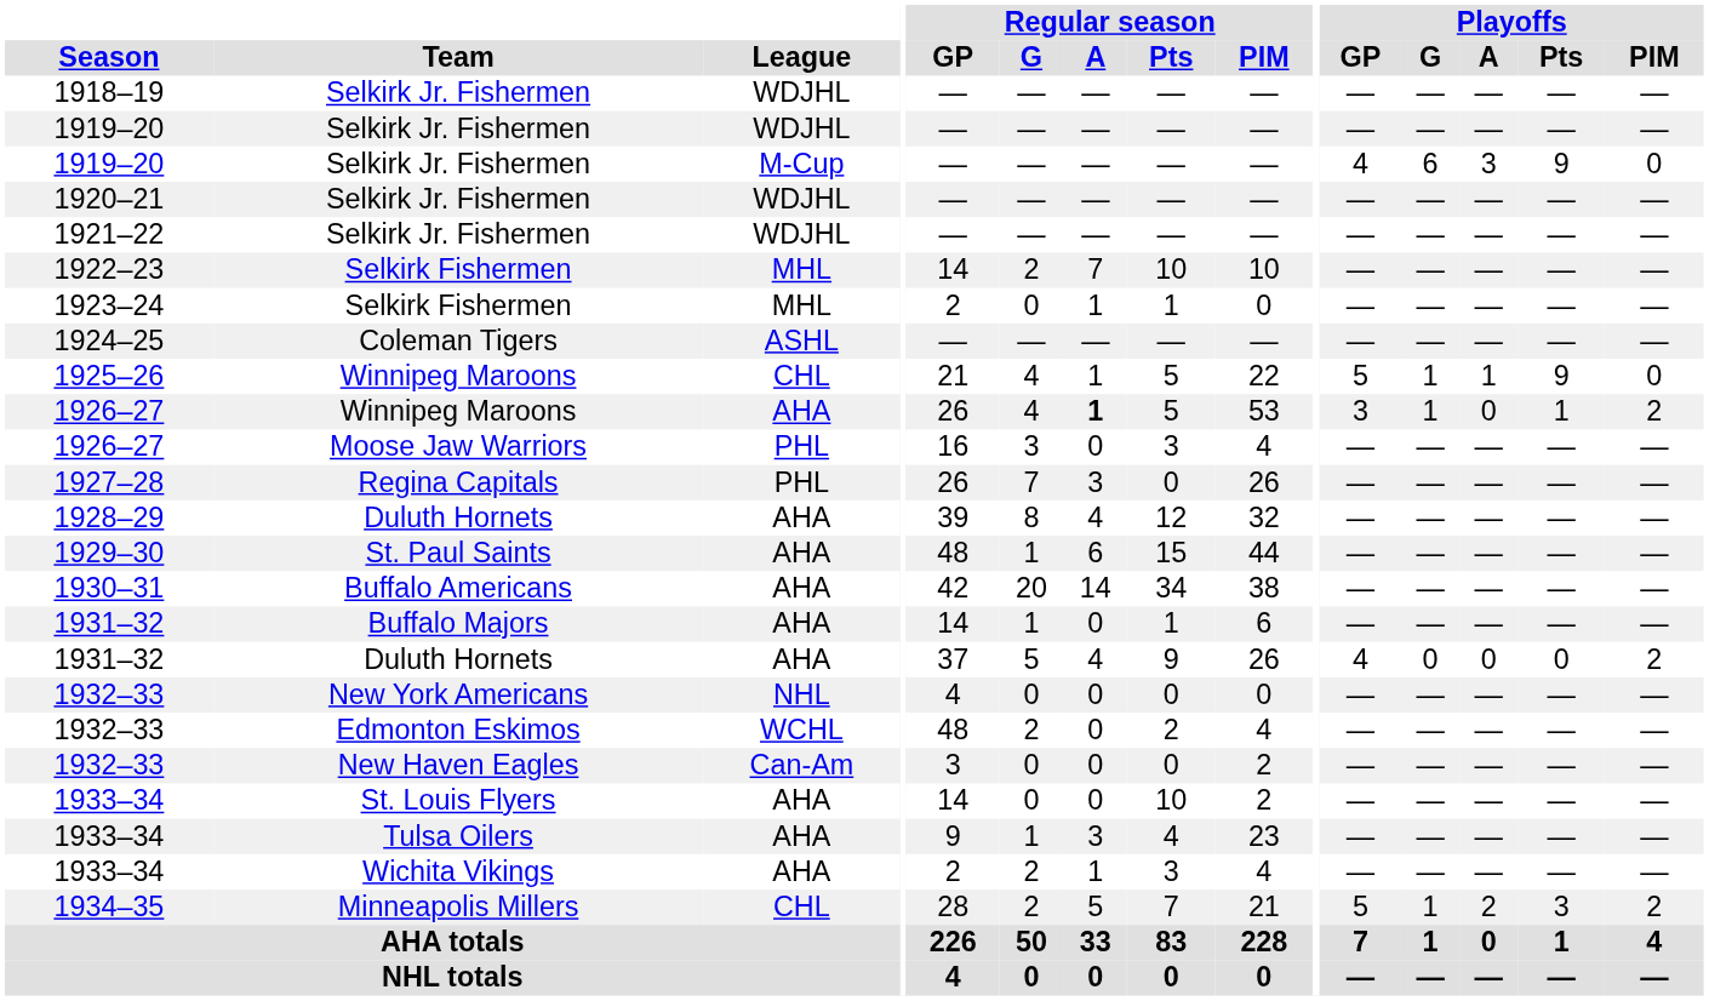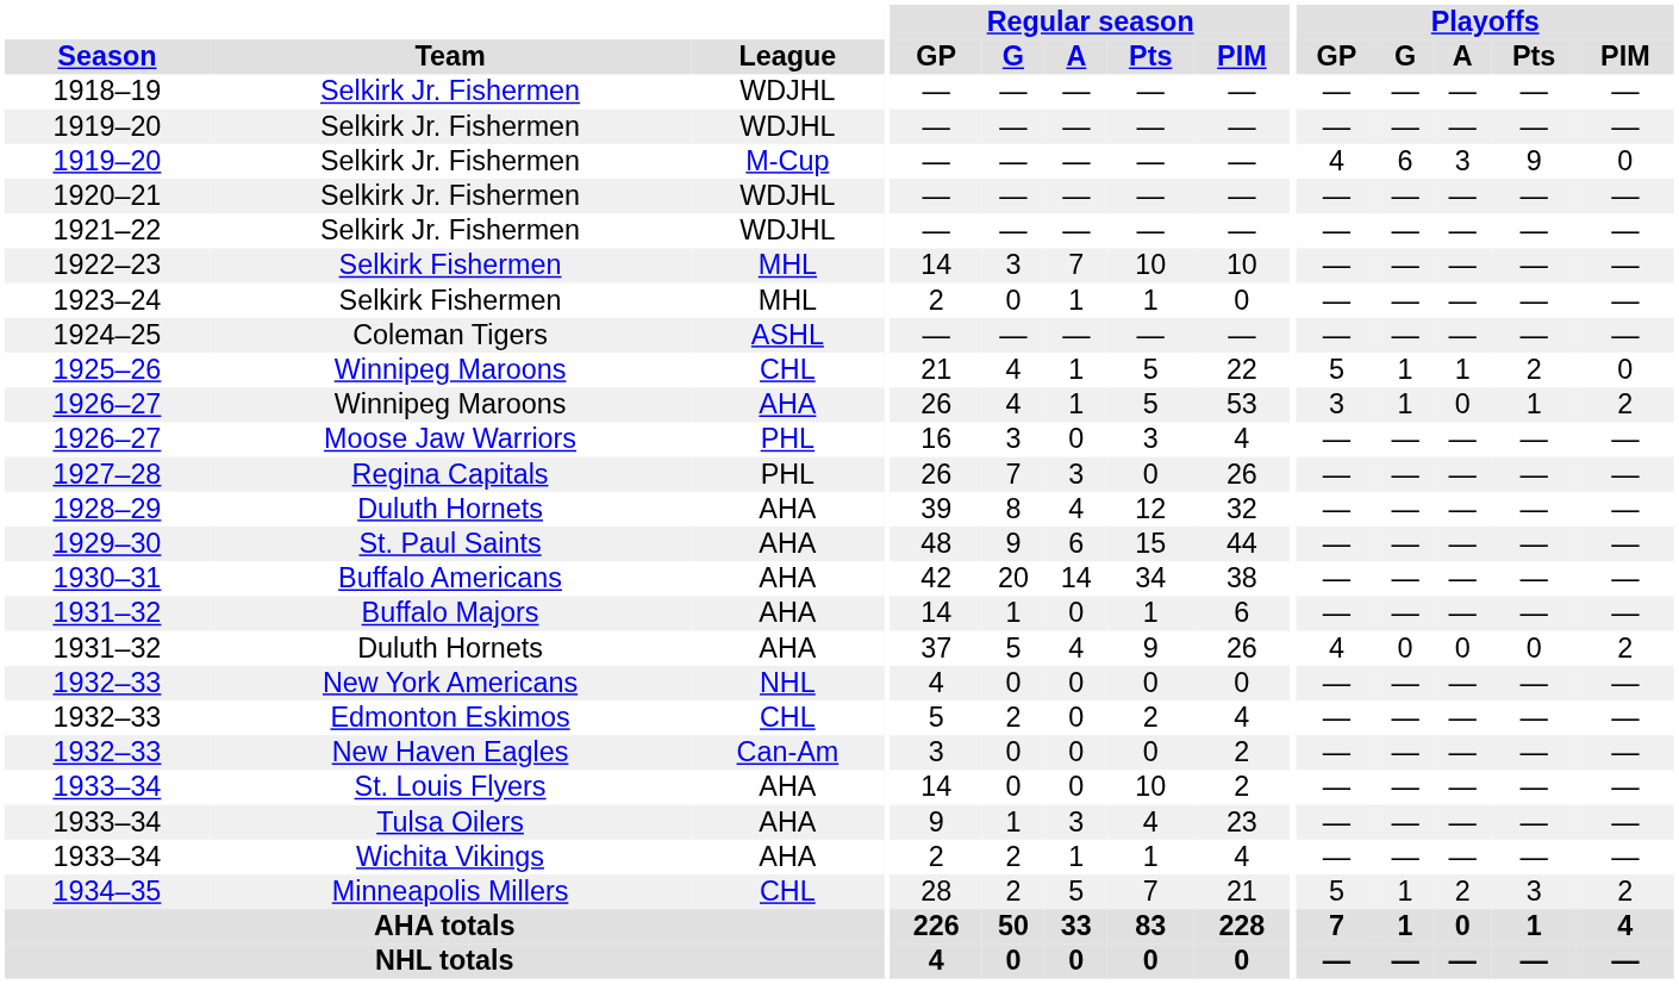1922–23 | Regular season / G: 2 -> 3
1925–26 | Playoffs / Pts: 9 -> 2
1926–27 / Winnipeg Maroons | Regular season / A: bold -> normal
1929–30 | Regular season / G: 1 -> 9
1932–33 / Edmonton Eskimos | League: WCHL -> CHL
1932–33 / Edmonton Eskimos | Regular season / GP: 48 -> 5
1933–34 / Wichita Vikings | Regular season / Pts: 3 -> 1
